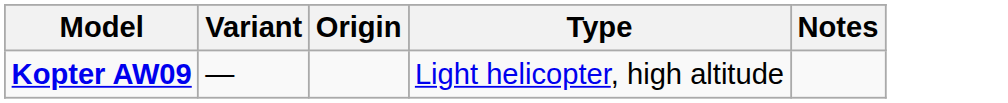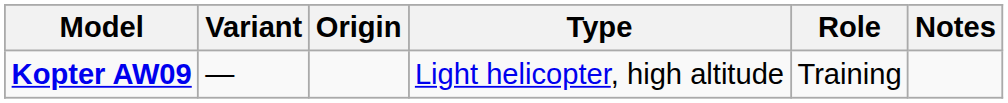+ column: Role | Training
